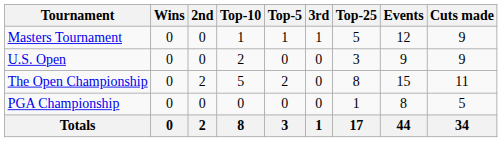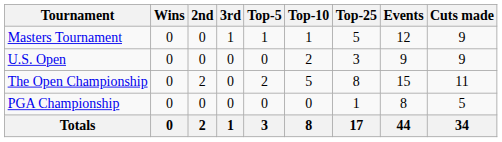columns swapped: 3rd <-> Top-10
